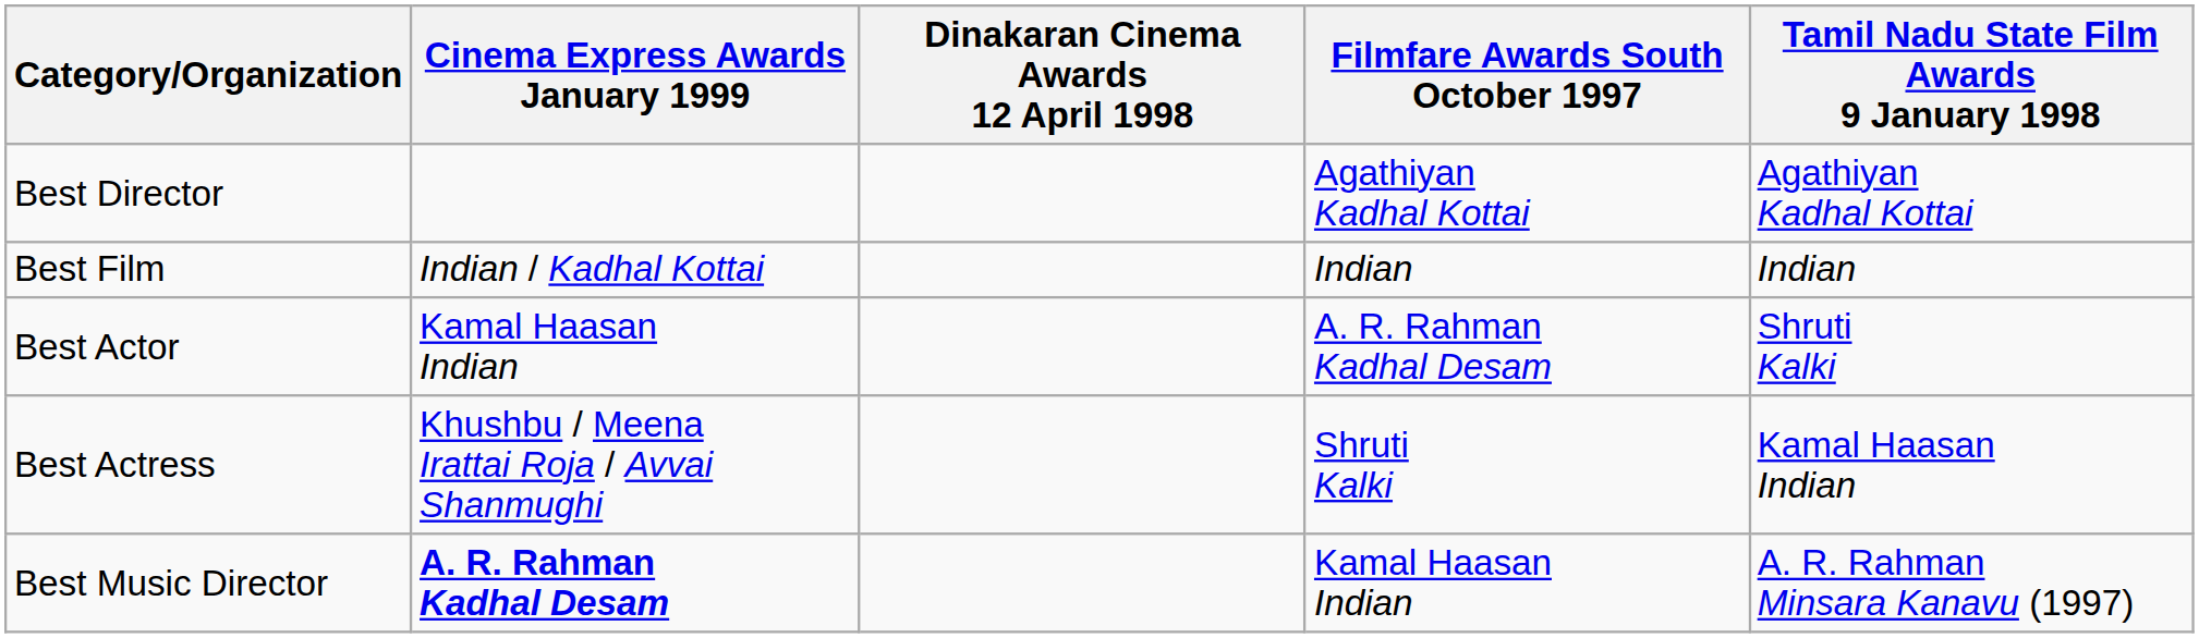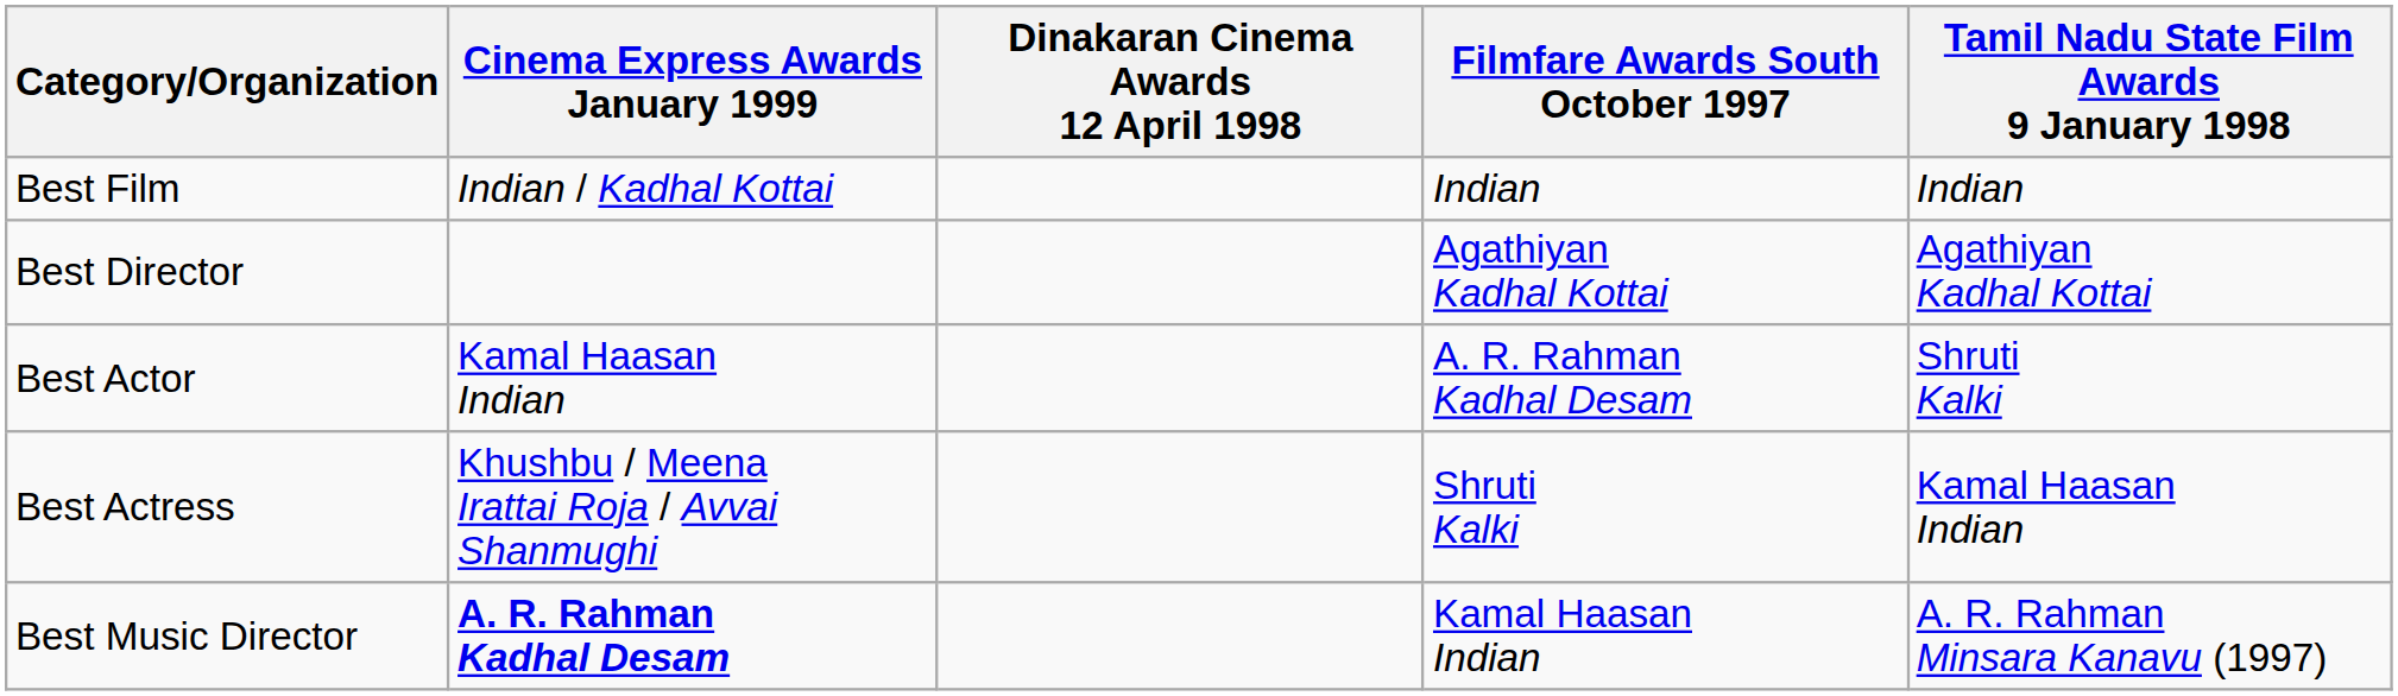rows swapped: Best Film <-> Best Director
